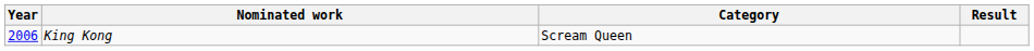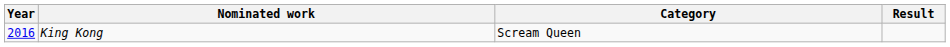King Kong | Year: 2006 -> 2016
